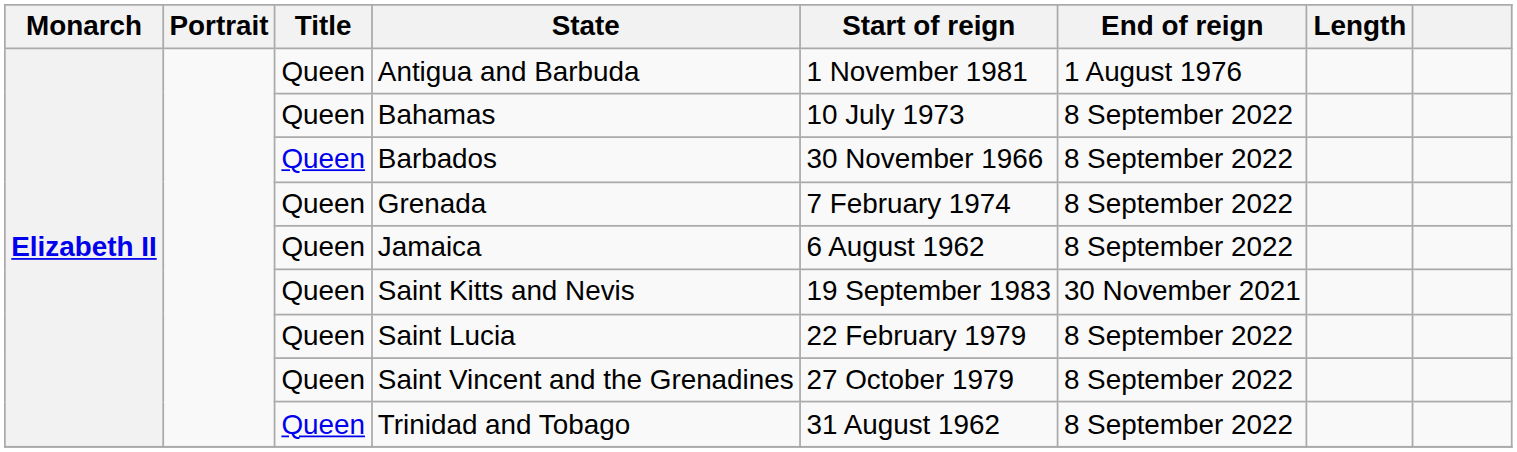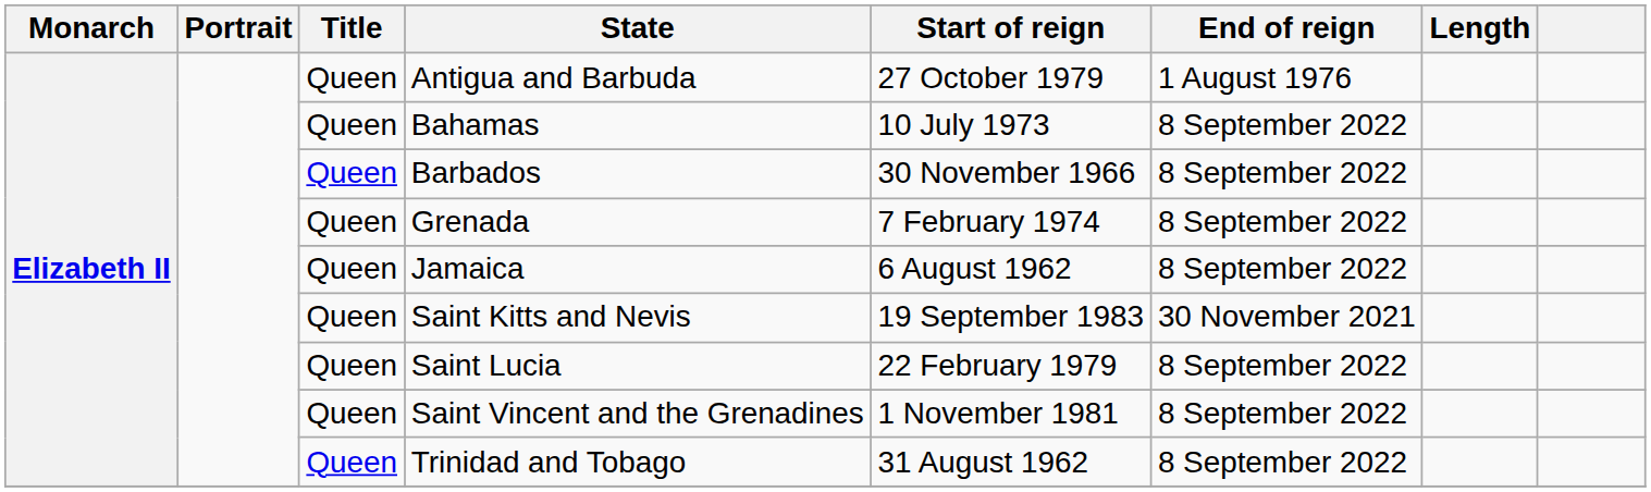Antigua and Barbuda | Start of reign: 1 November 1981 -> 27 October 1979
Saint Vincent and the Grenadines | Start of reign: 27 October 1979 -> 1 November 1981
